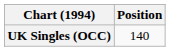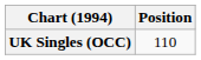UK Singles (OCC) | Position: 140 -> 110
